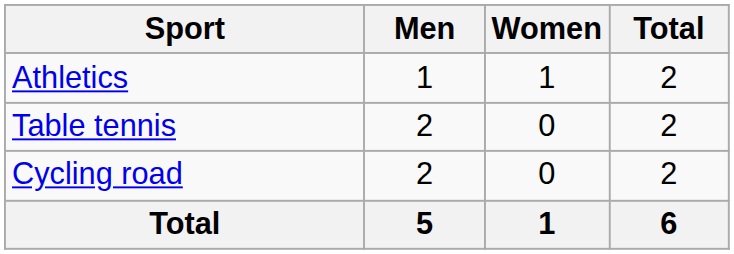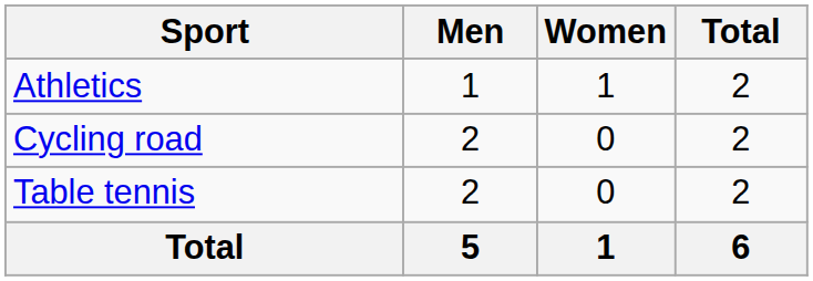rows swapped: Cycling road <-> Table tennis
